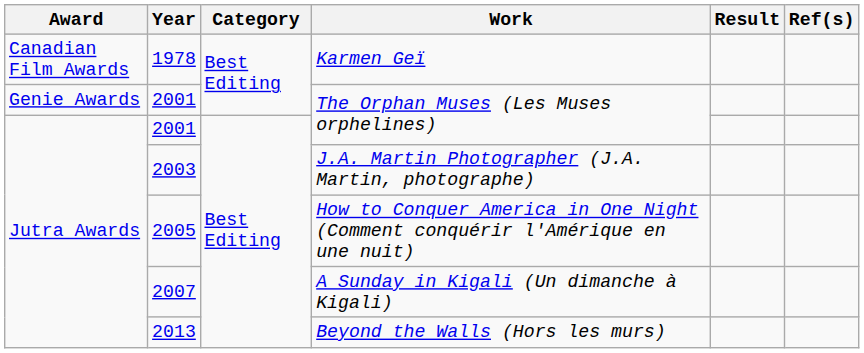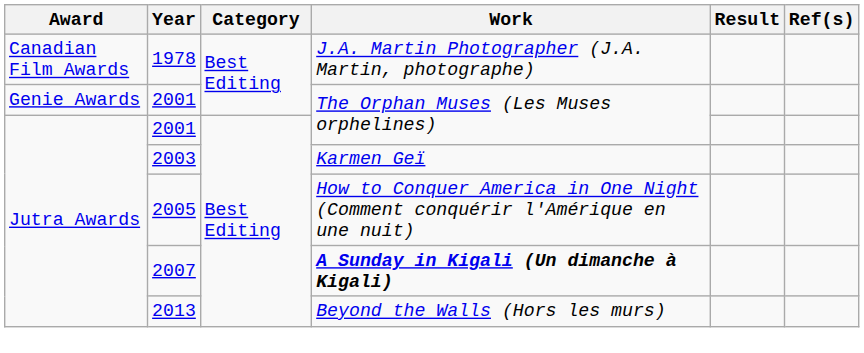1978 | Work: Karmen Geï -> J.A. Martin Photographer (J.A. Martin, photographe)
2003 | Work: J.A. Martin Photographer (J.A. Martin, photographe) -> Karmen Geï
2007 | Work: normal -> bold
